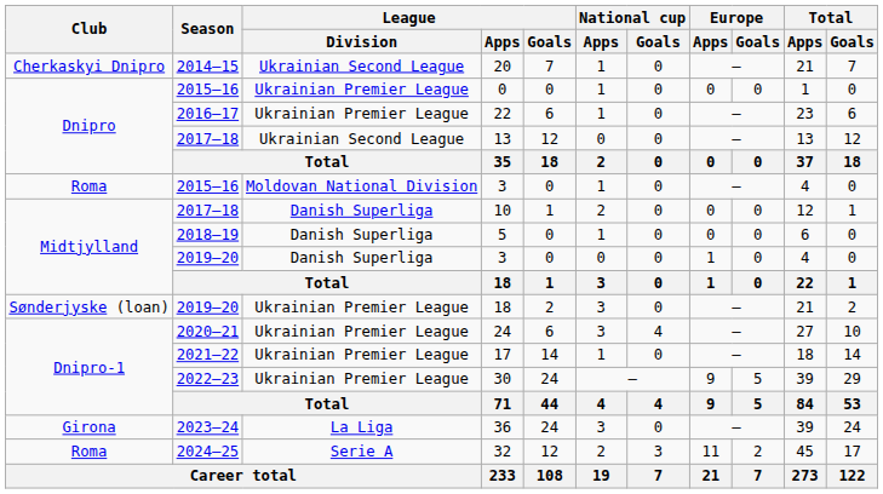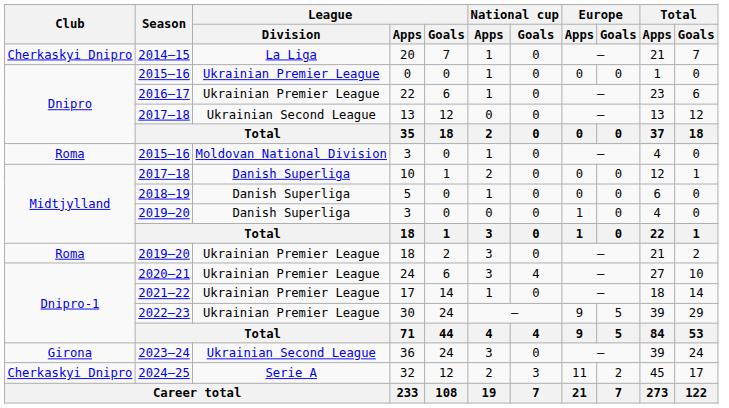20 | League / Division: Ukrainian Second League -> La Liga
2019–20 / 18 | Club: Sønderjyske (loan) -> Roma
36 | League / Division: La Liga -> Ukrainian Second League
32 | Club: Roma -> Cherkaskyi Dnipro
